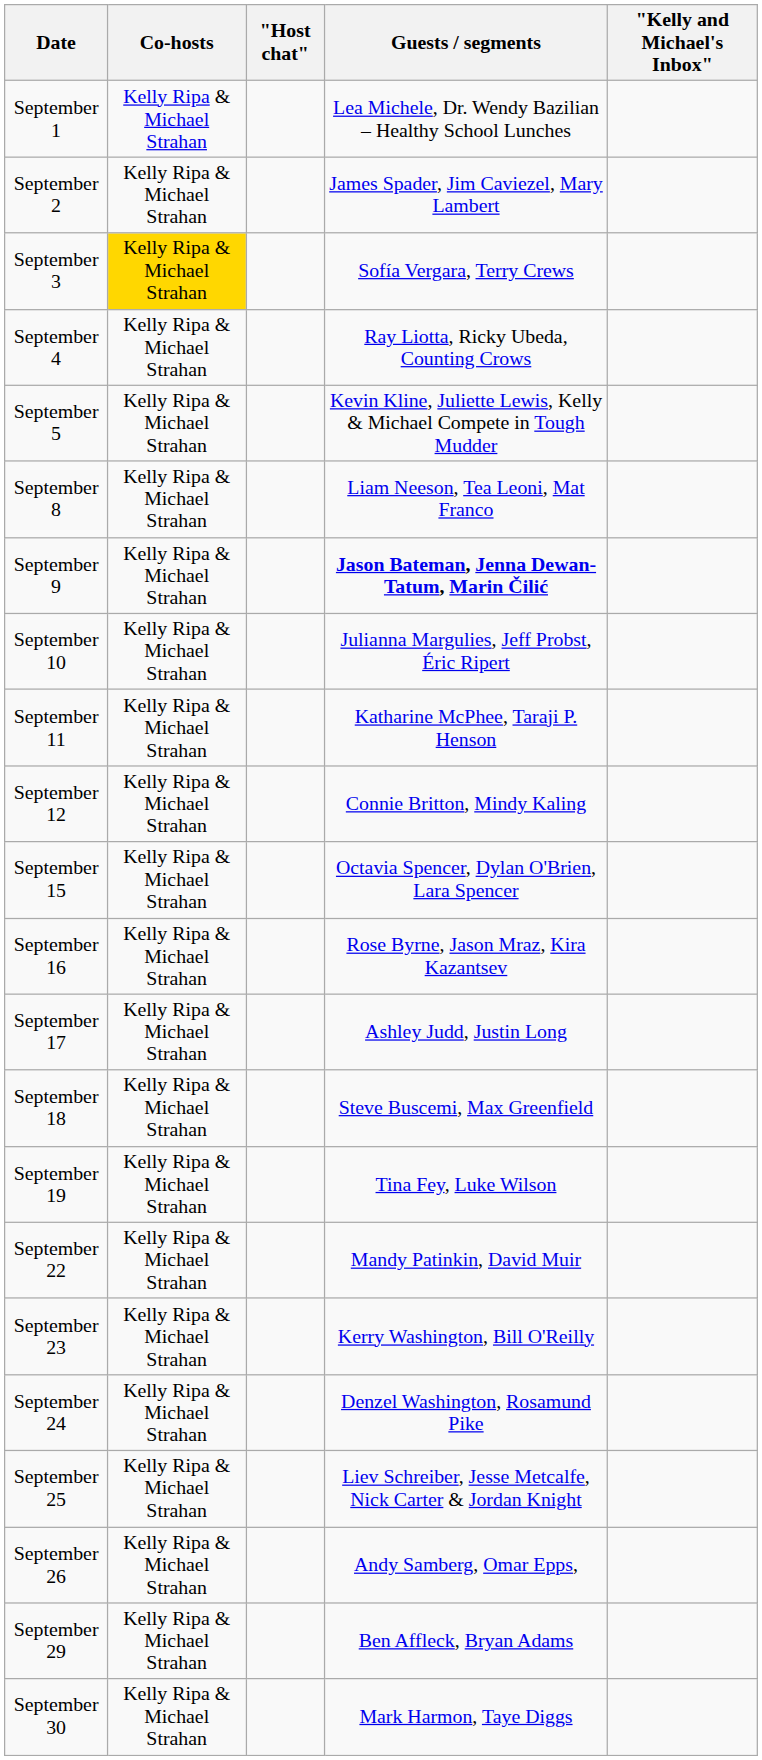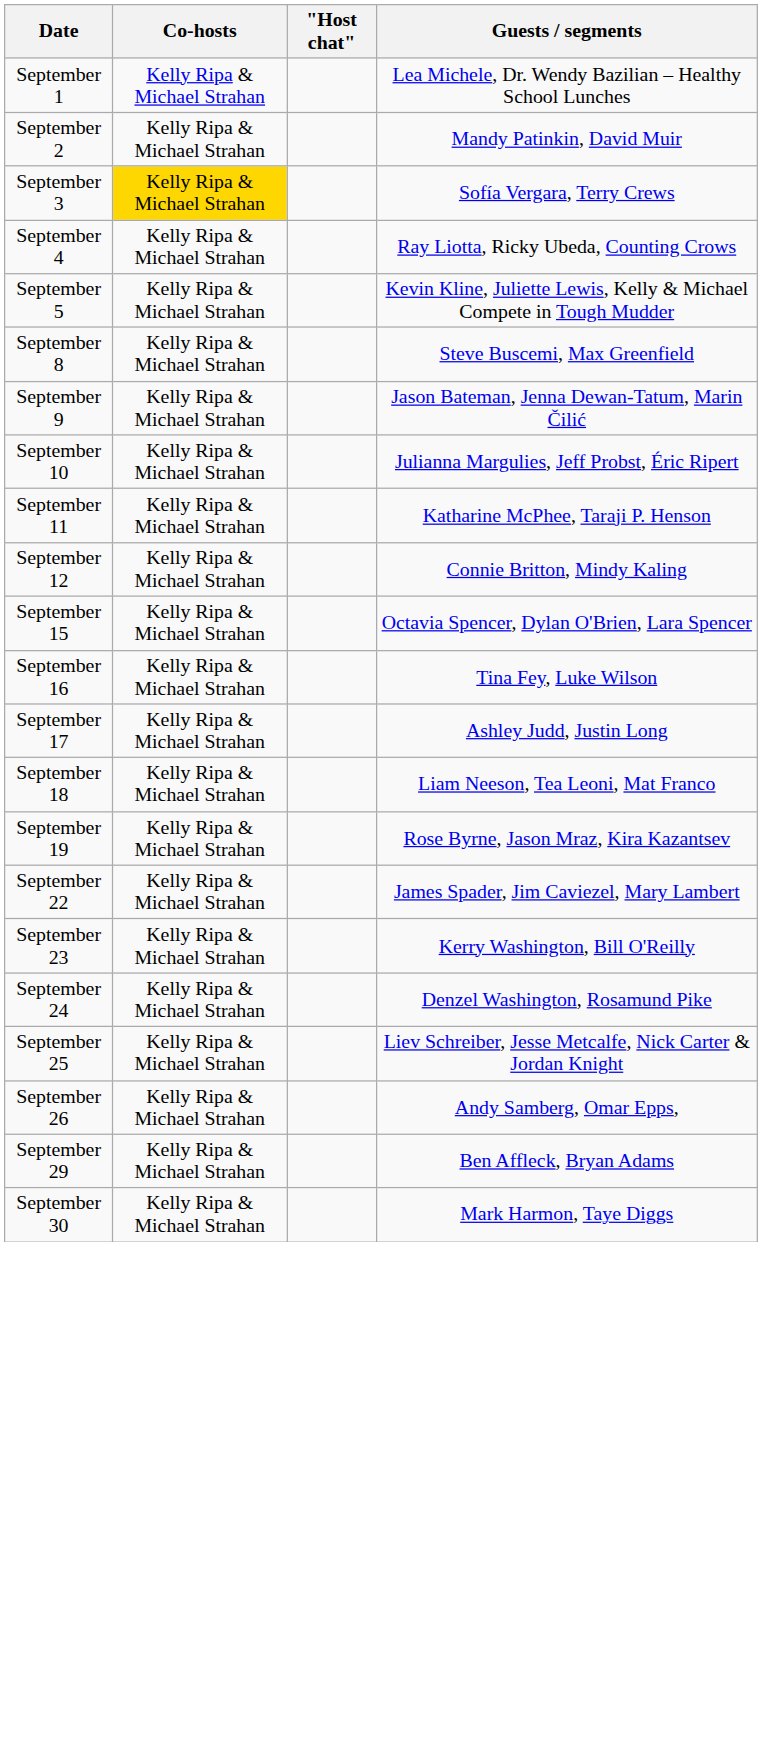- column: "Kelly and Michael's Inbox"
September 2 | Guests / segments: James Spader, Jim Caviezel, Mary Lambert -> Mandy Patinkin, David Muir
September 8 | Guests / segments: Liam Neeson, Tea Leoni, Mat Franco -> Steve Buscemi, Max Greenfield
September 9 | Guests / segments: bold -> normal
September 16 | Guests / segments: Rose Byrne, Jason Mraz, Kira Kazantsev -> Tina Fey, Luke Wilson
September 18 | Guests / segments: Steve Buscemi, Max Greenfield -> Liam Neeson, Tea Leoni, Mat Franco
September 19 | Guests / segments: Tina Fey, Luke Wilson -> Rose Byrne, Jason Mraz, Kira Kazantsev
September 22 | Guests / segments: Mandy Patinkin, David Muir -> James Spader, Jim Caviezel, Mary Lambert
